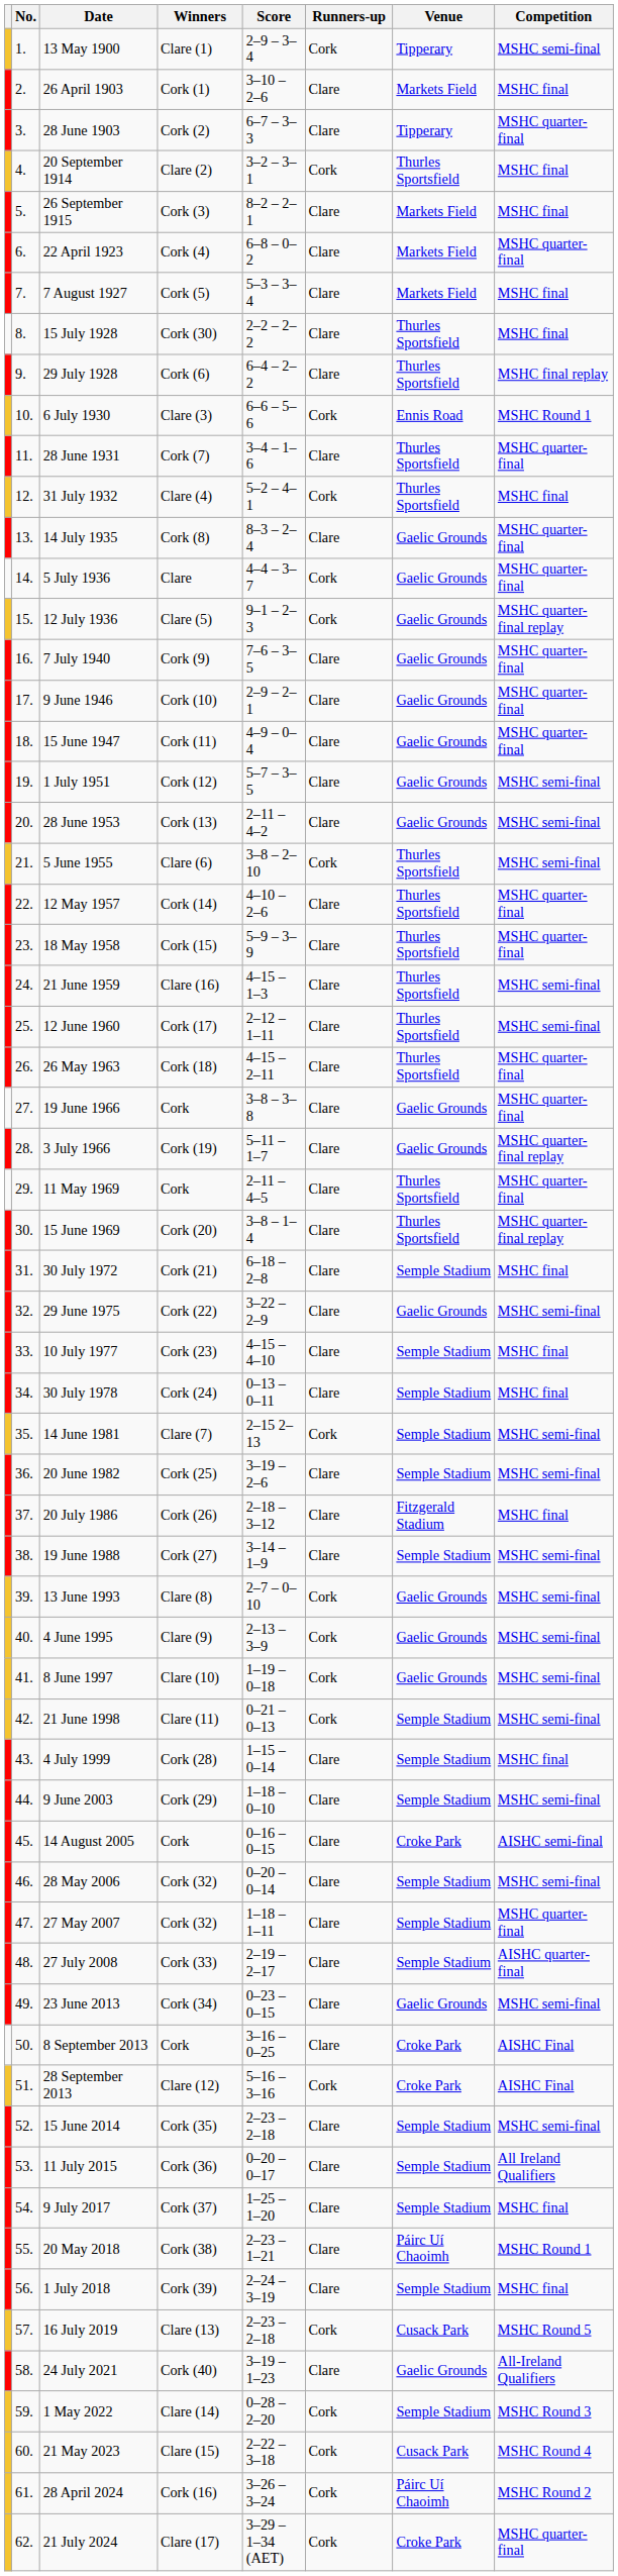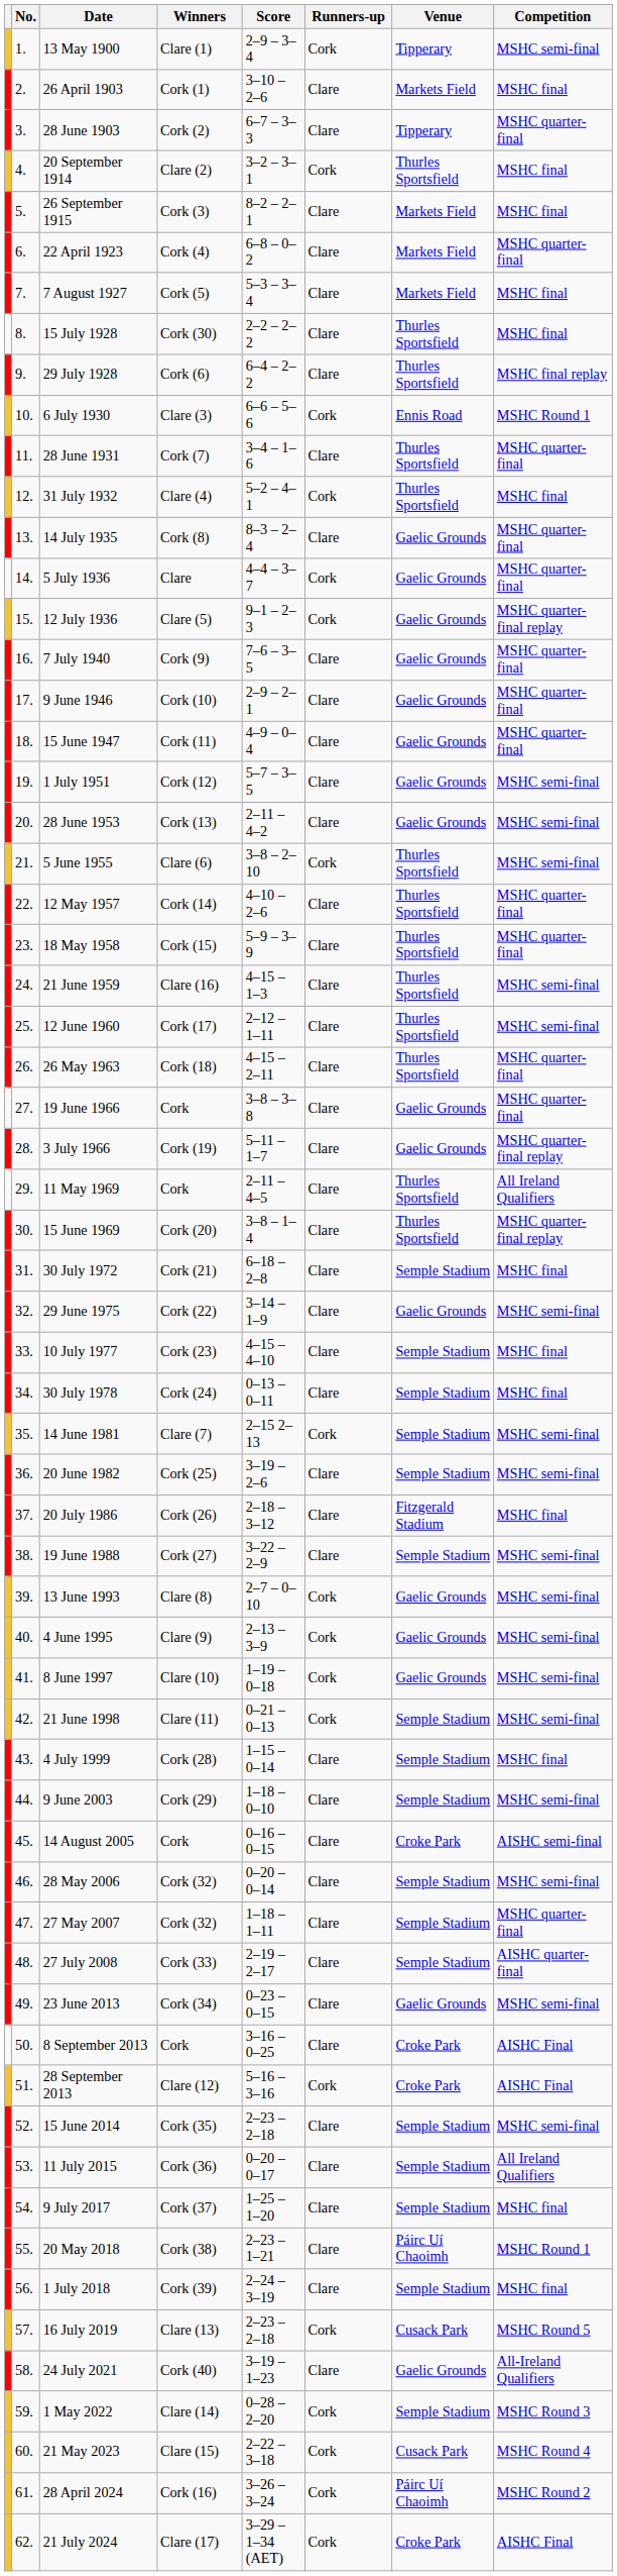11 May 1969 | Competition: MSHC quarter-final -> All Ireland Qualifiers
29 June 1975 | Score: 3–22 – 2–9 -> 3–14 – 1–9
19 June 1988 | Score: 3–14 – 1–9 -> 3–22 – 2–9
21 July 2024 | Competition: MSHC quarter-final -> AISHC Final
